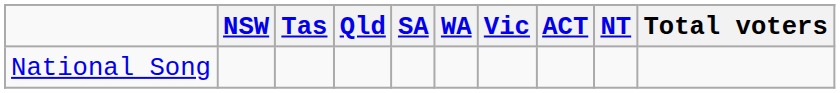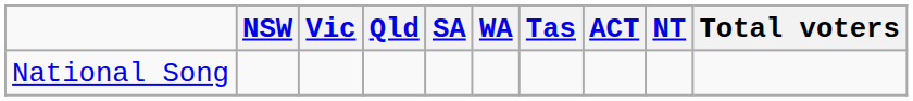columns swapped: Vic <-> Tas
